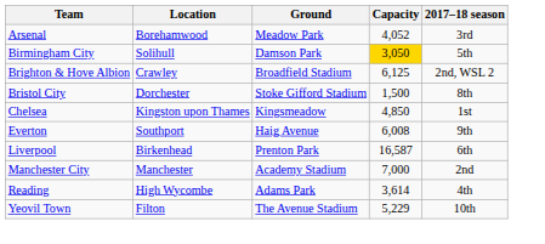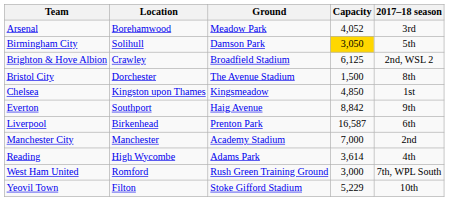Bristol City | Ground: Stoke Gifford Stadium -> The Avenue Stadium
Everton | Capacity: 6,008 -> 8,842
+ row: West Ham United | Romford | Rush Green Training Ground | 3,000 | 7th, WPL South
Yeovil Town | Ground: The Avenue Stadium -> Stoke Gifford Stadium
